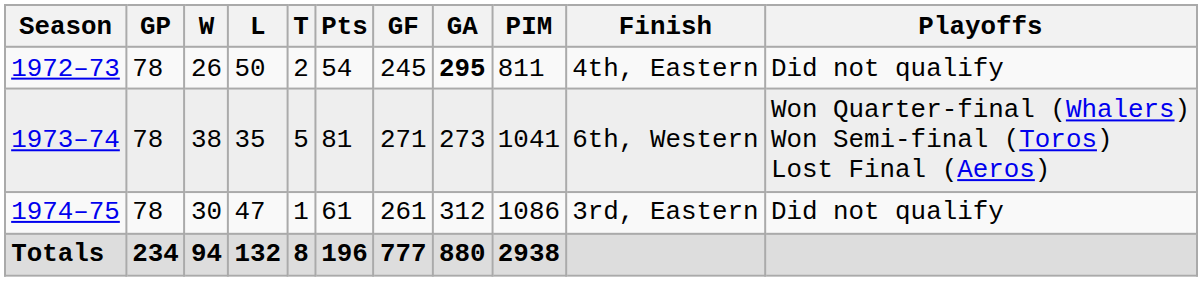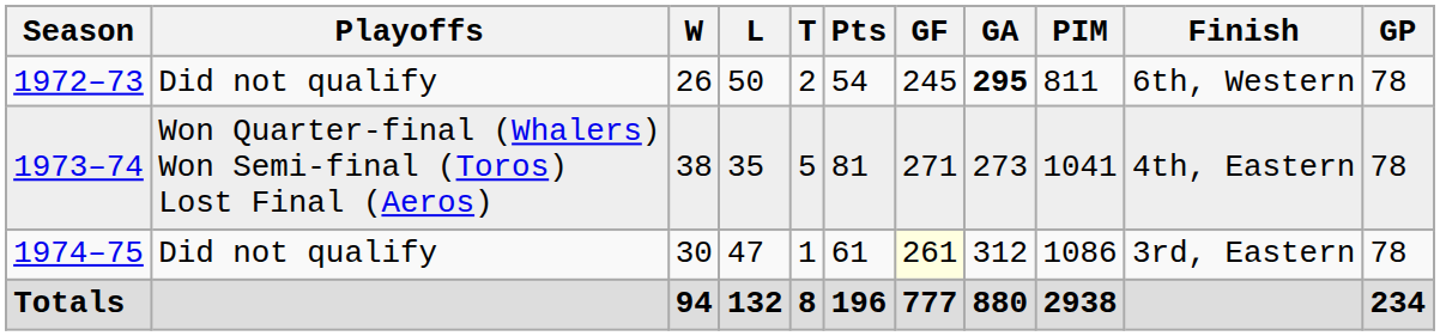columns swapped: GP <-> Playoffs
1972–73 | Finish: 4th, Eastern -> 6th, Western
1973–74 | Finish: 6th, Western -> 4th, Eastern
1974–75 | GF: no background -> lightyellow background
